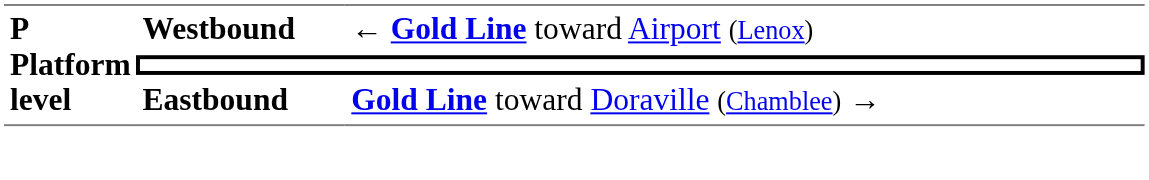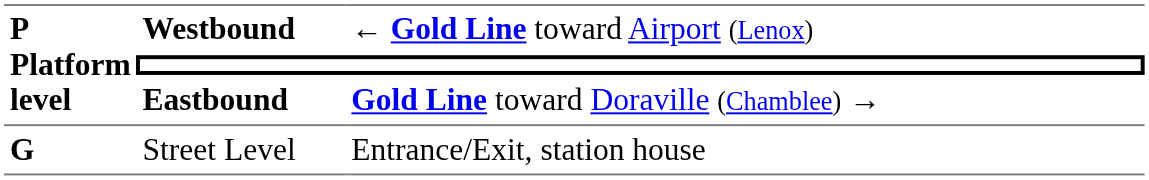+ row: G | Street Level | Entrance/Exit, station house
